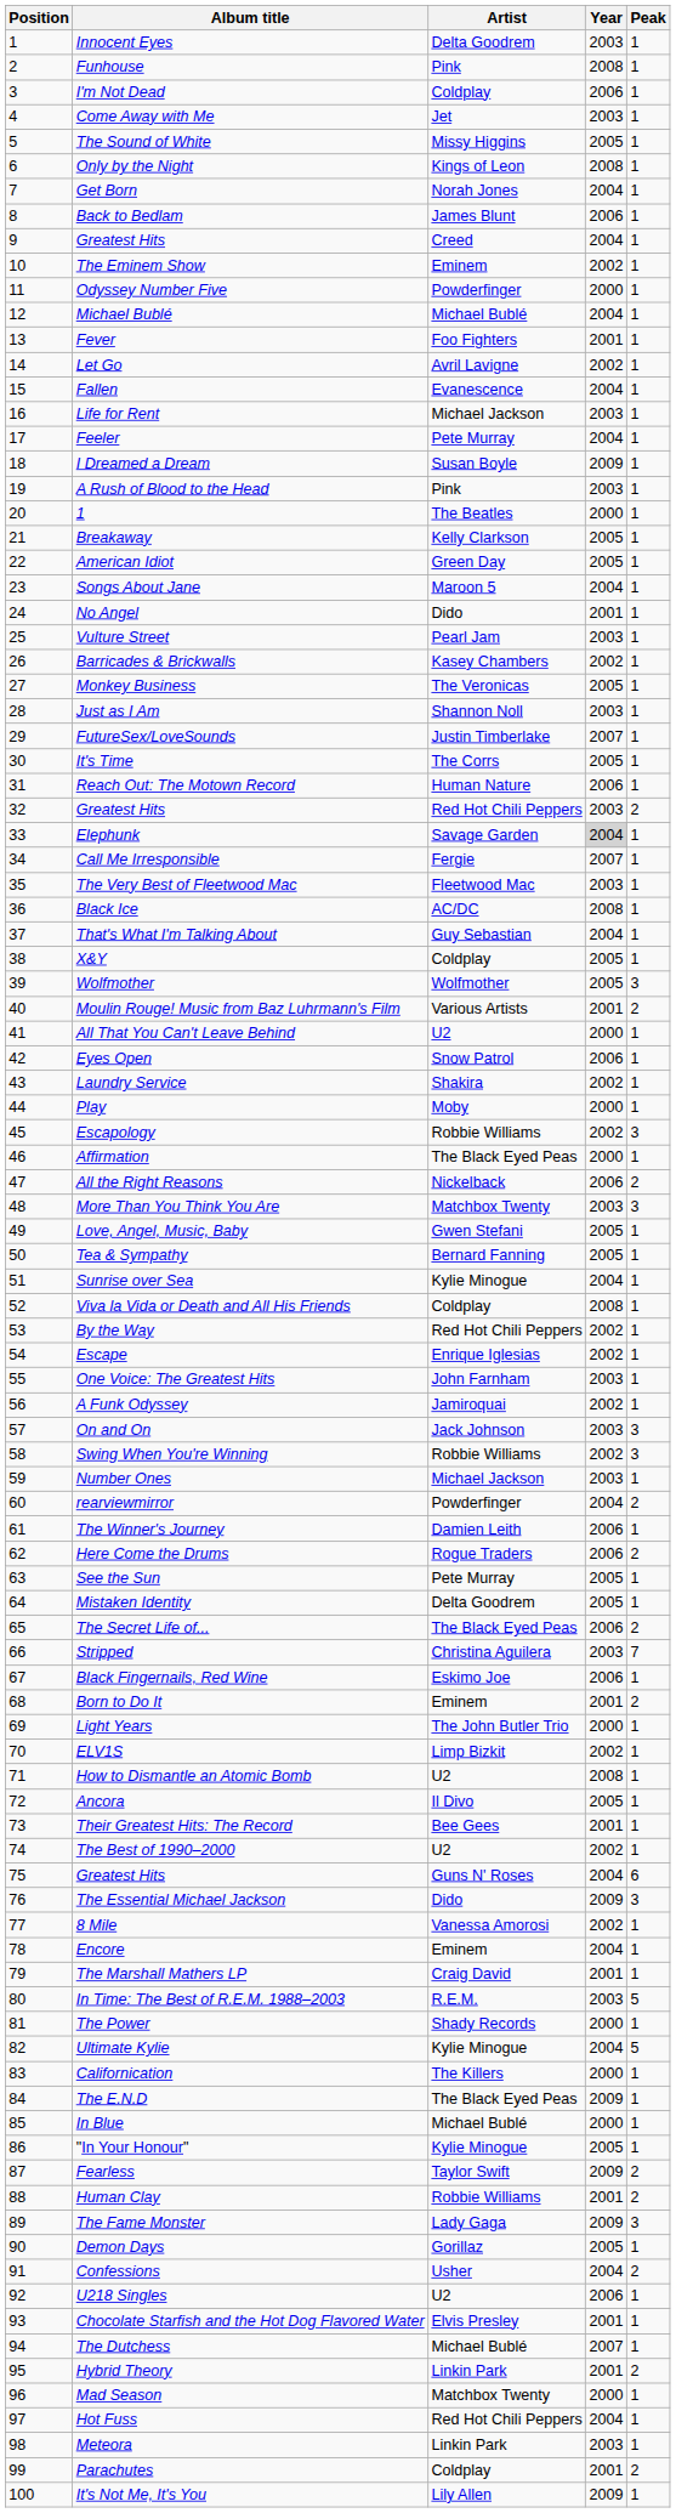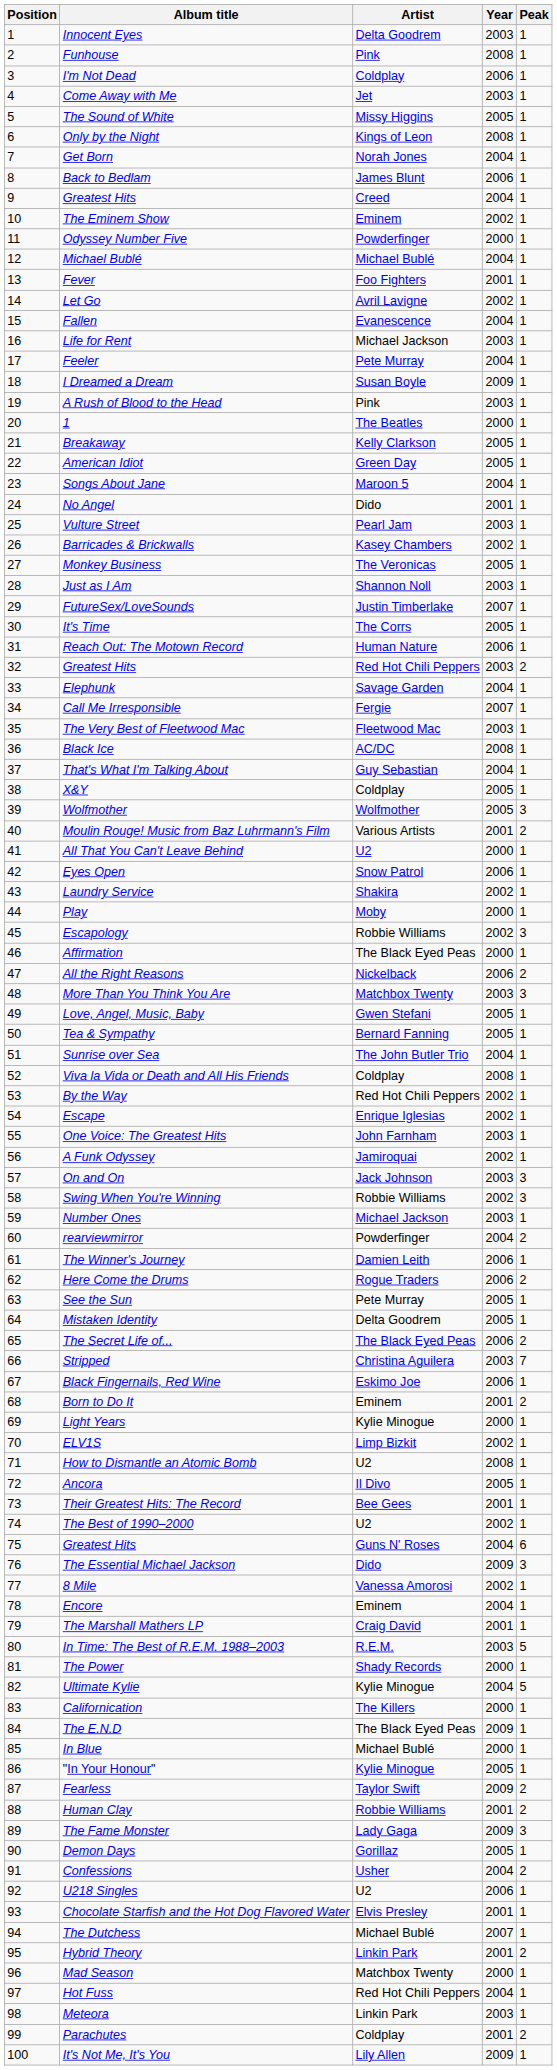Elephunk | Year: lightgrey background -> no background
Sunrise over Sea | Artist: Kylie Minogue -> The John Butler Trio
Light Years | Artist: The John Butler Trio -> Kylie Minogue
